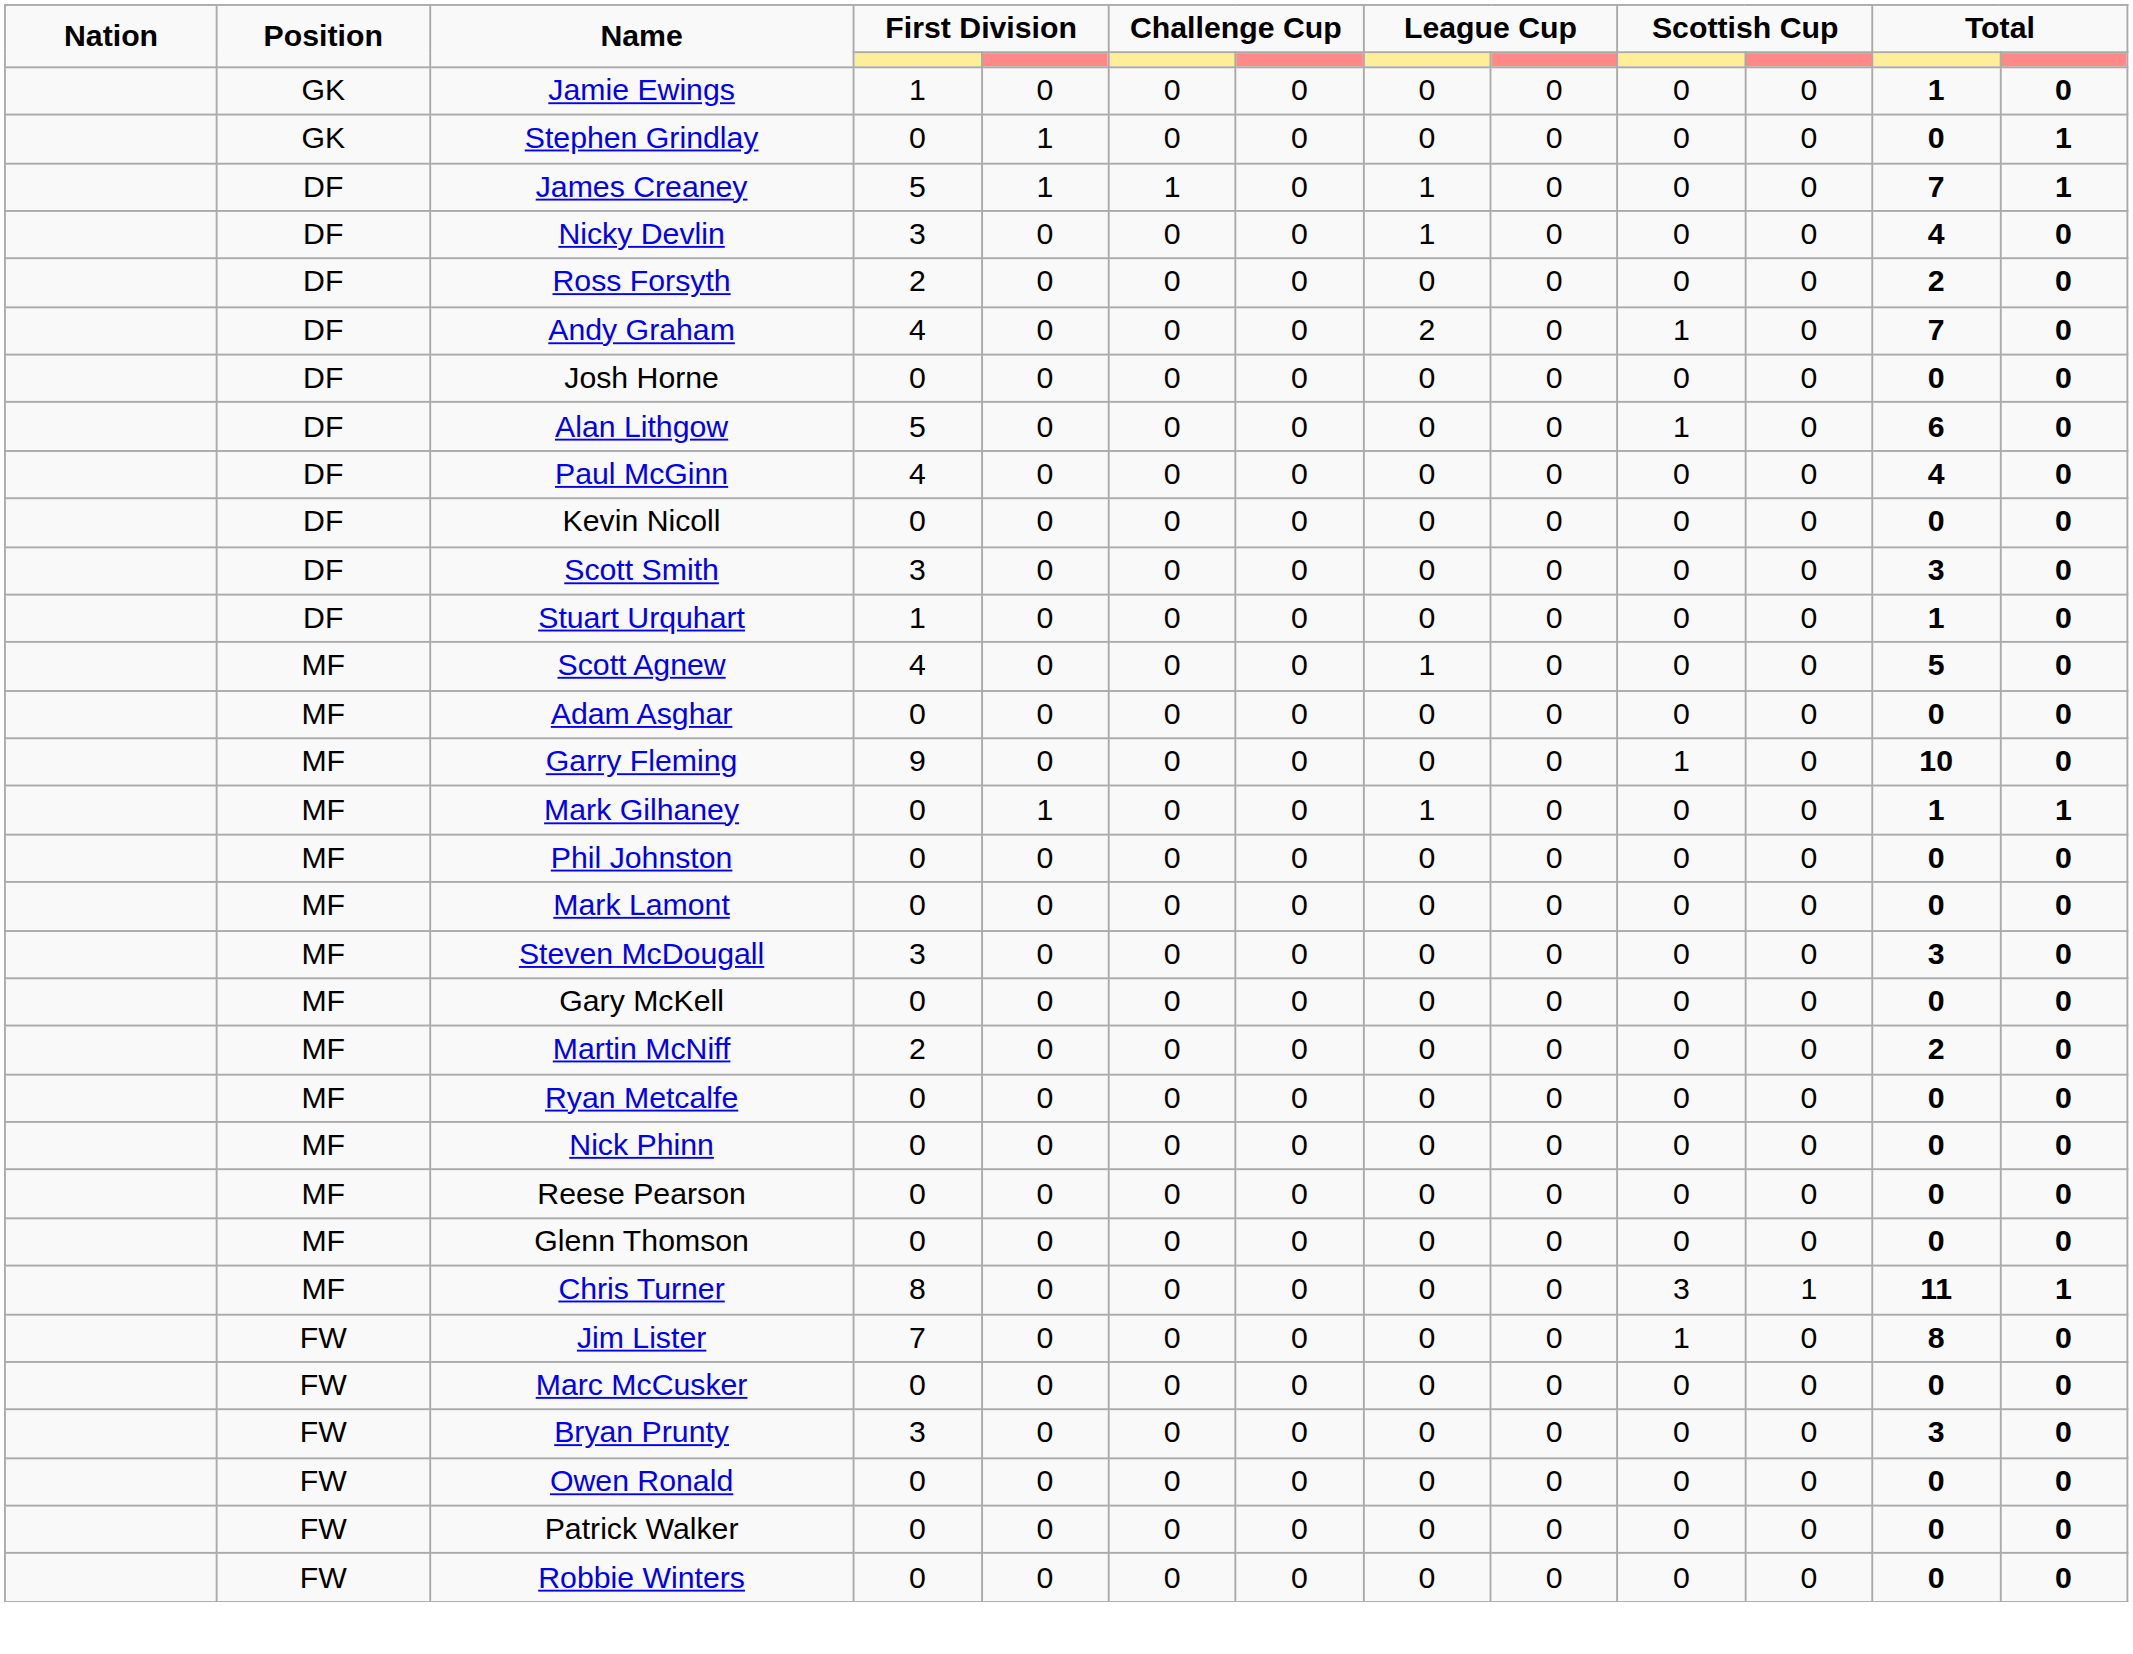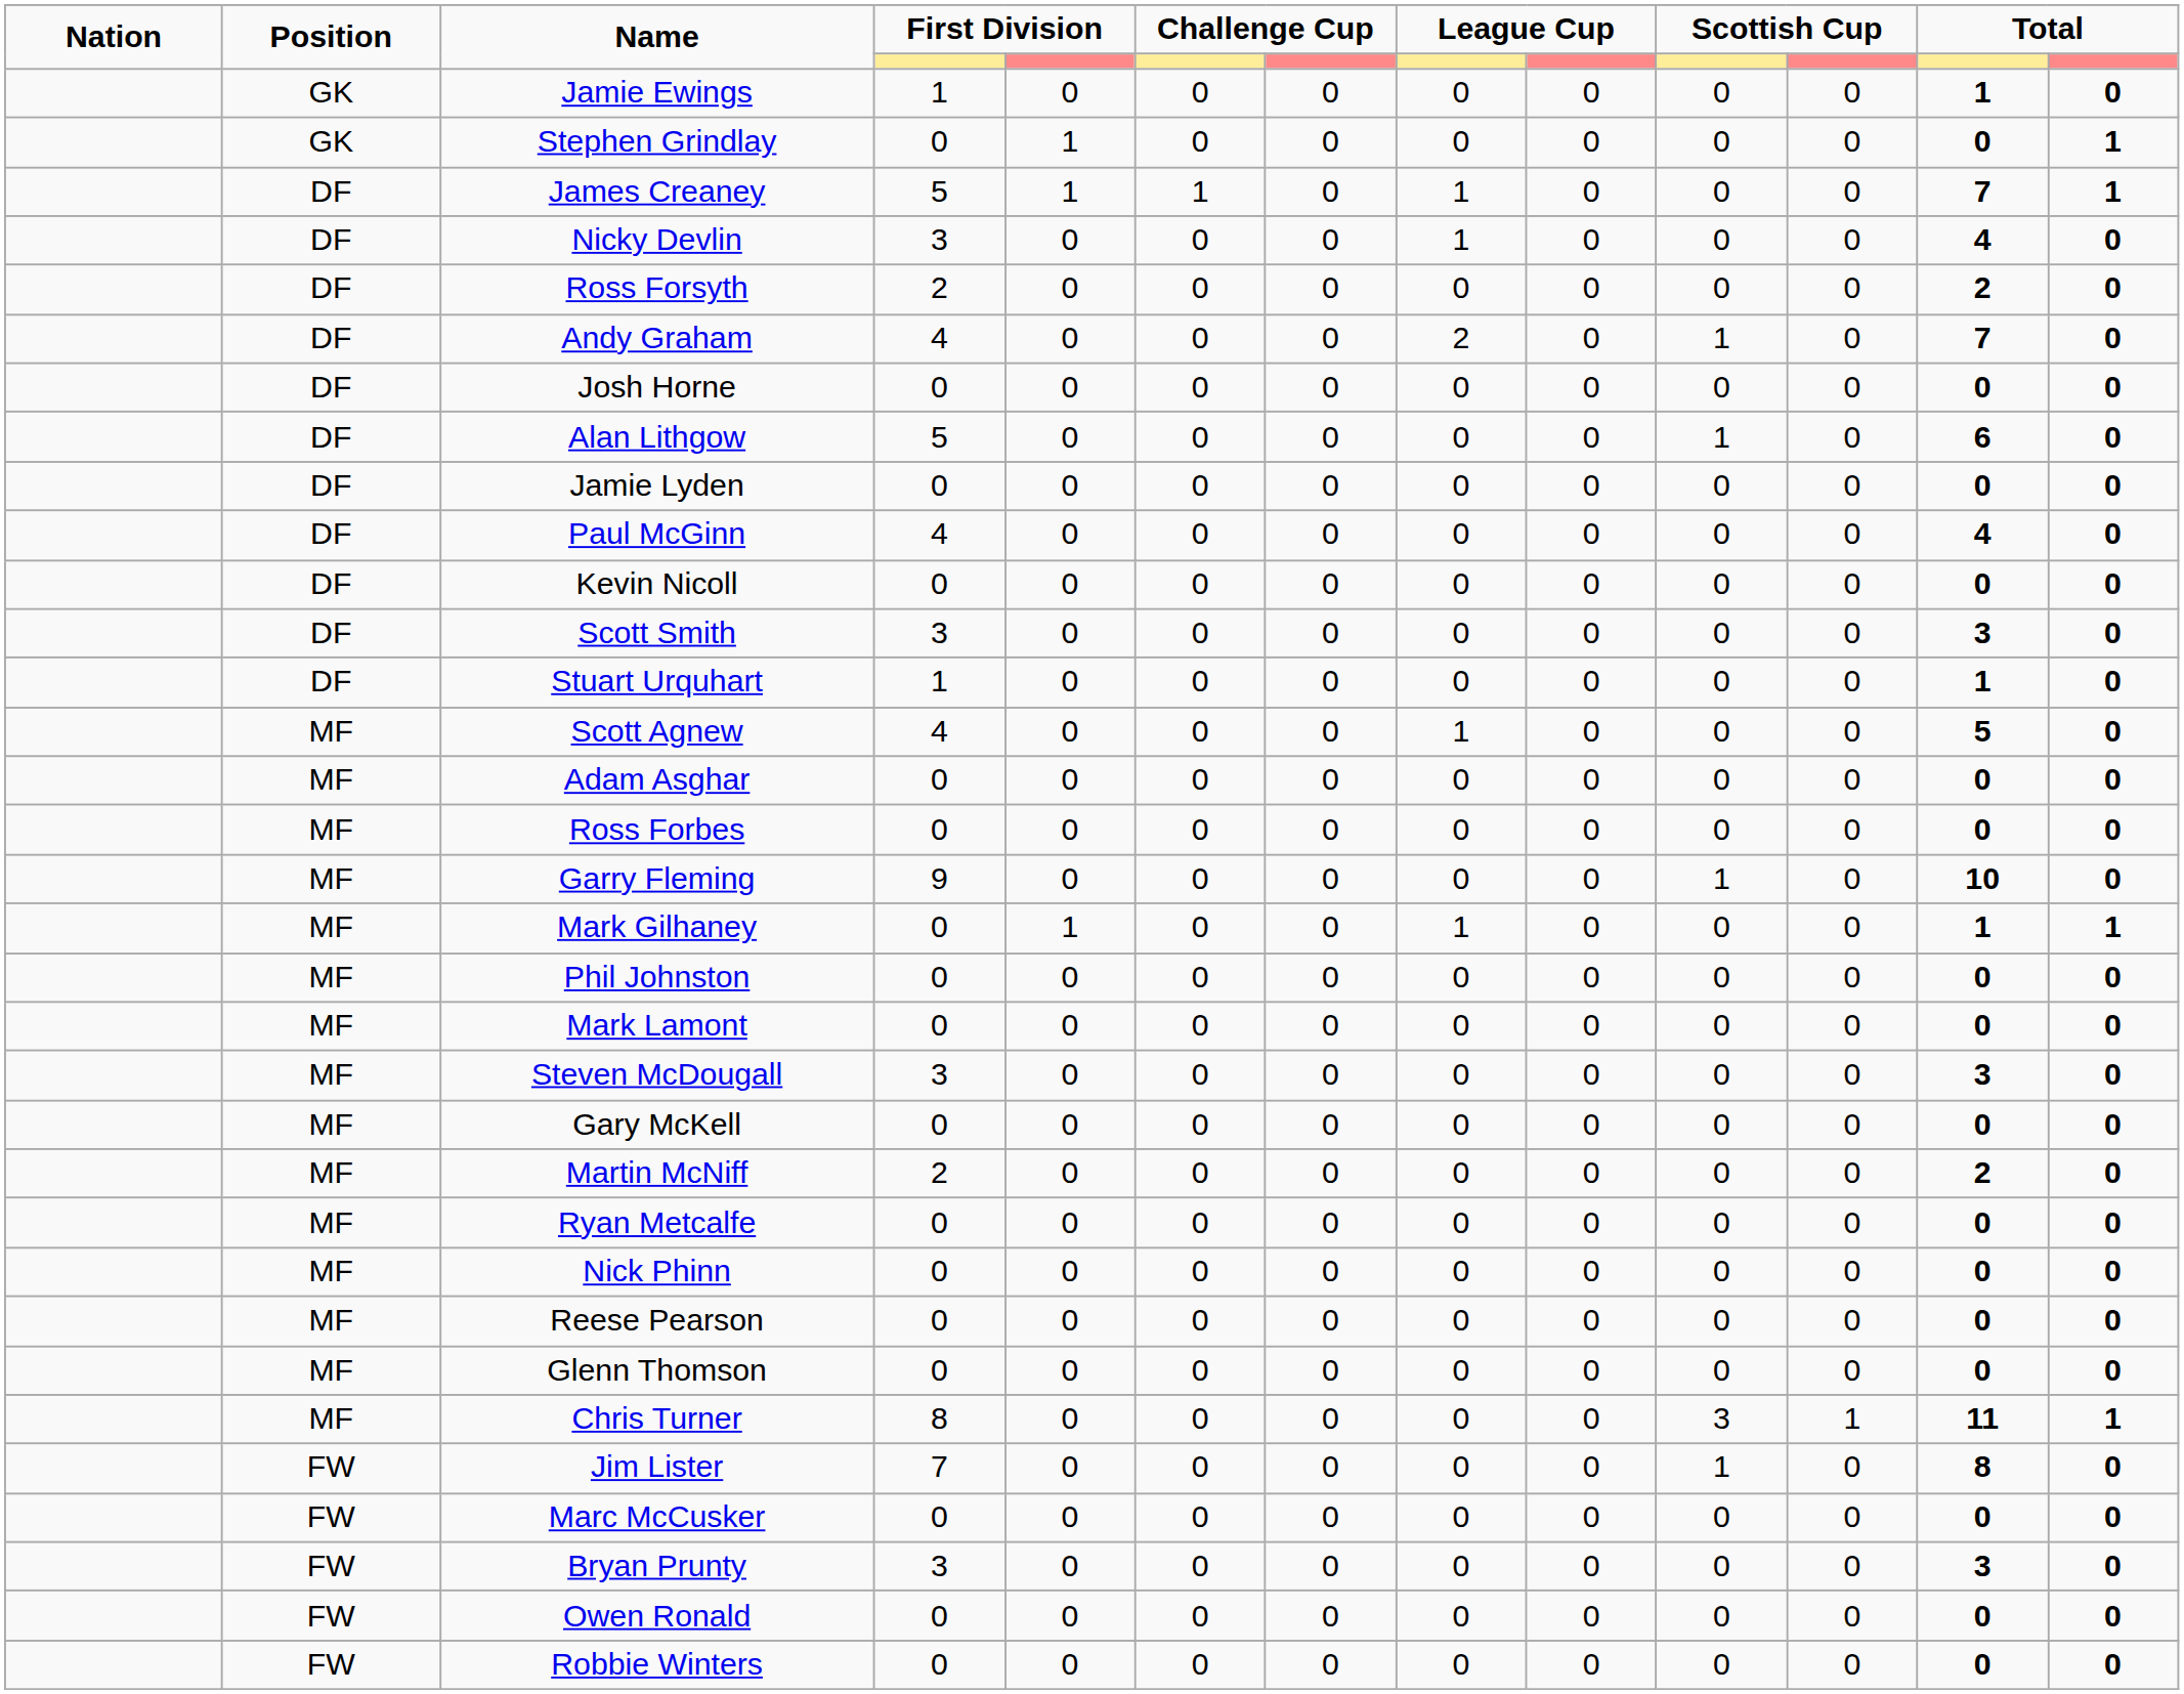+ row: DF | Jamie Lyden | 0 | 0 | 0 | 0 | 0 | 0 | 0 | 0 | 0 | 0
+ row: MF | Ross Forbes | 0 | 0 | 0 | 0 | 0 | 0 | 0 | 0 | 0 | 0
- row: FW | Patrick Walker | 0 | 0 | 0 | 0 | 0 | 0 | 0 | 0 | 0 | 0
